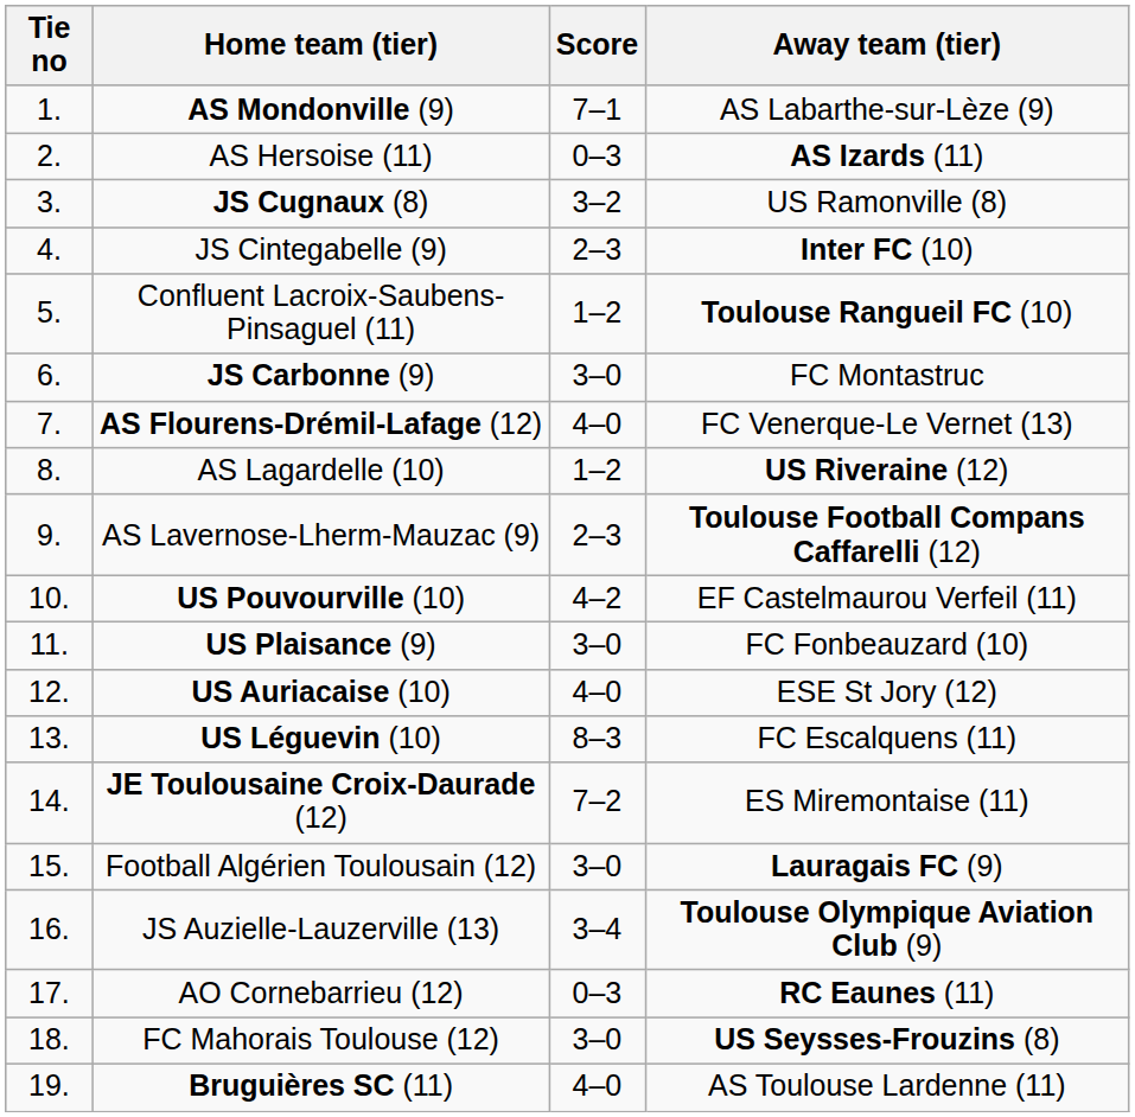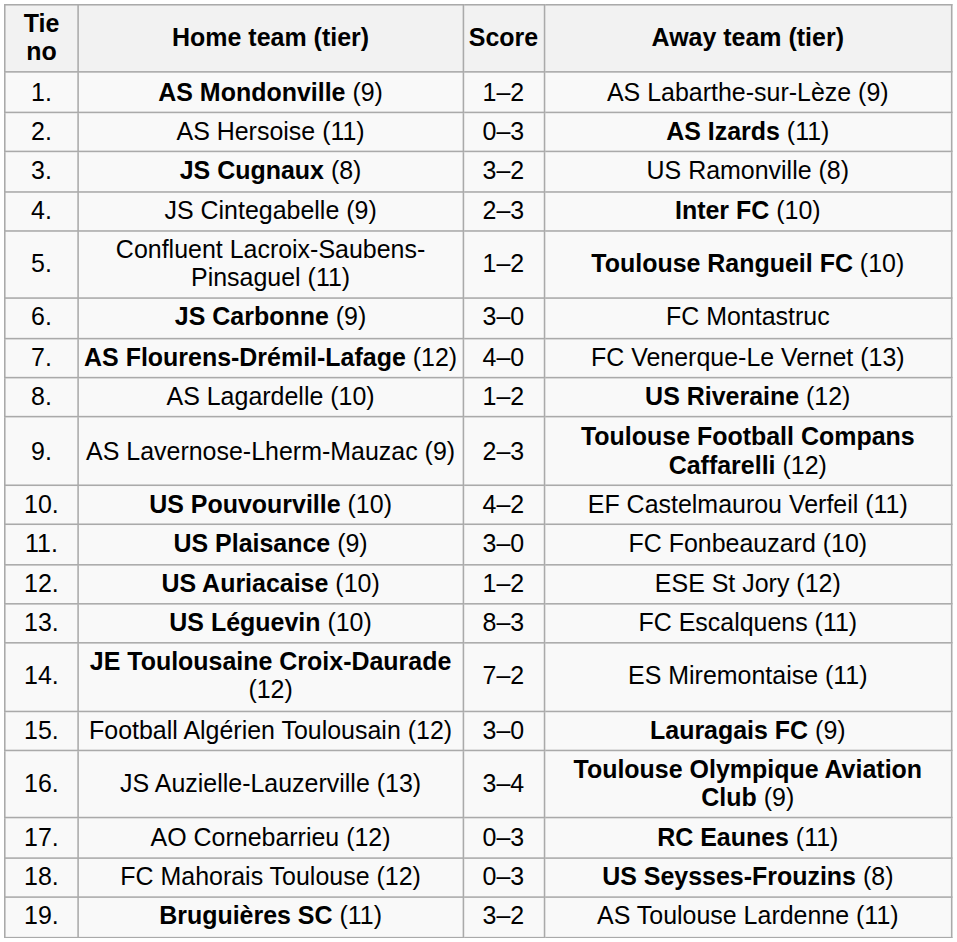AS Mondonville (9) | Score: 7–1 -> 1–2
US Auriacaise (10) | Score: 4–0 -> 1–2
FC Mahorais Toulouse (12) | Score: 3–0 -> 0–3
Bruguières SC (11) | Score: 4–0 -> 3–2
